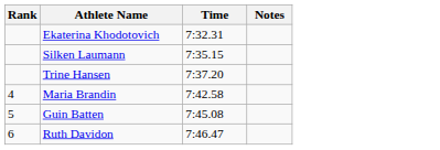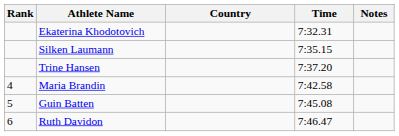+ column: Country
